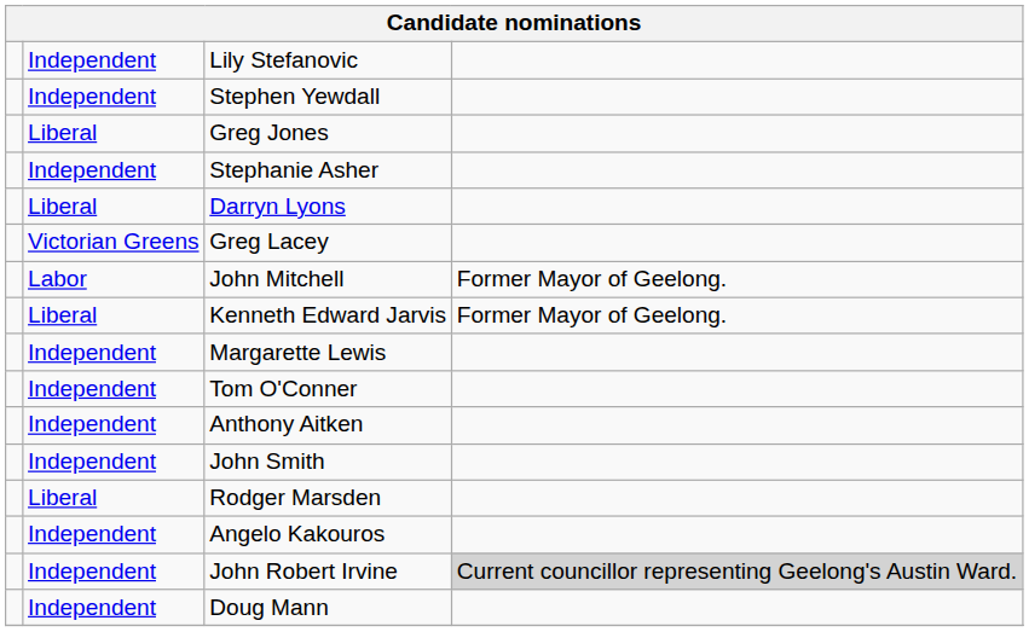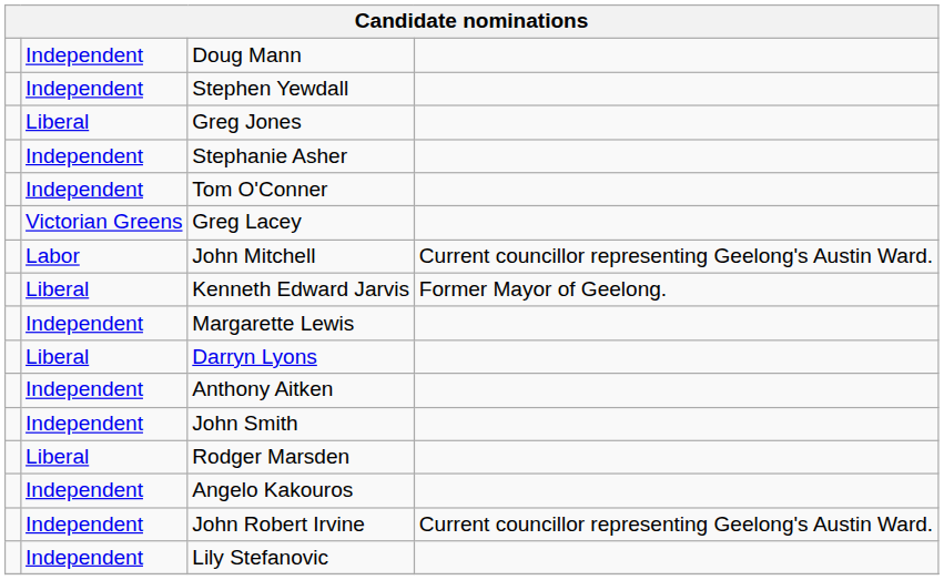rows swapped: Lily Stefanovic <-> Doug Mann
rows swapped: Darryn Lyons <-> Tom O'Conner
John Mitchell | column 4: Former Mayor of Geelong. -> Current councillor representing Geelong's Austin Ward.
John Robert Irvine | column 4: lightgrey background -> no background
